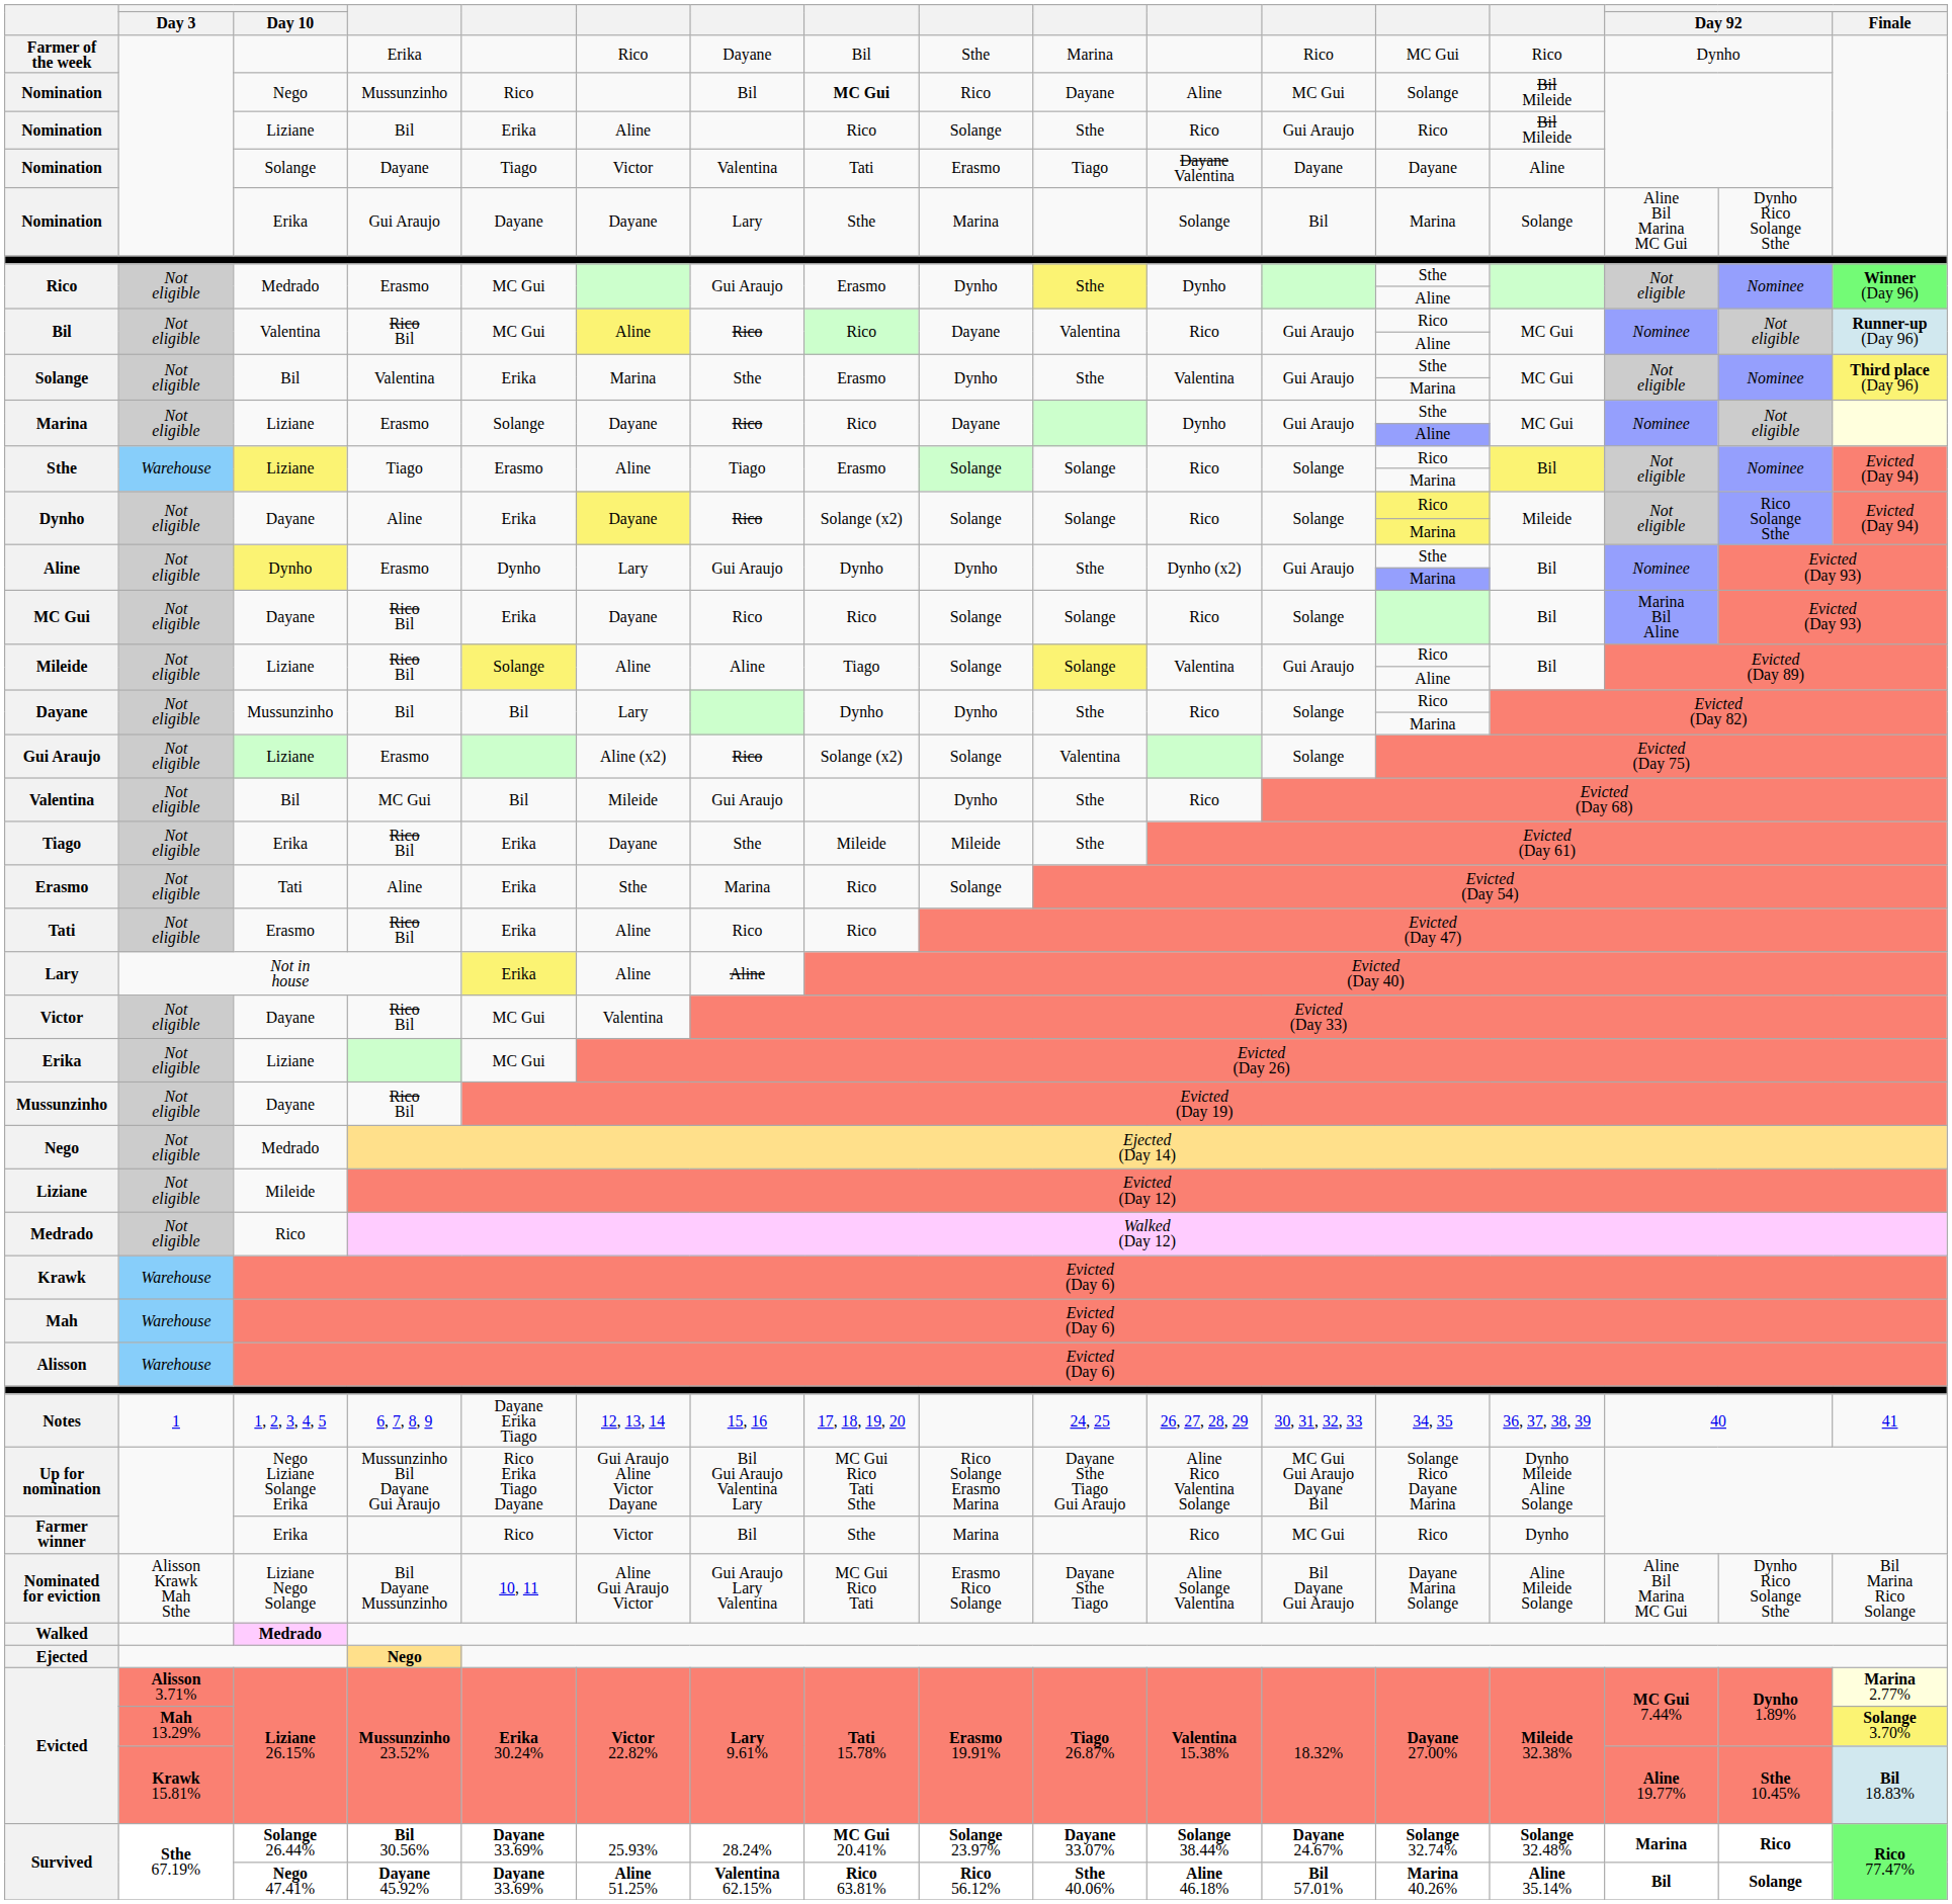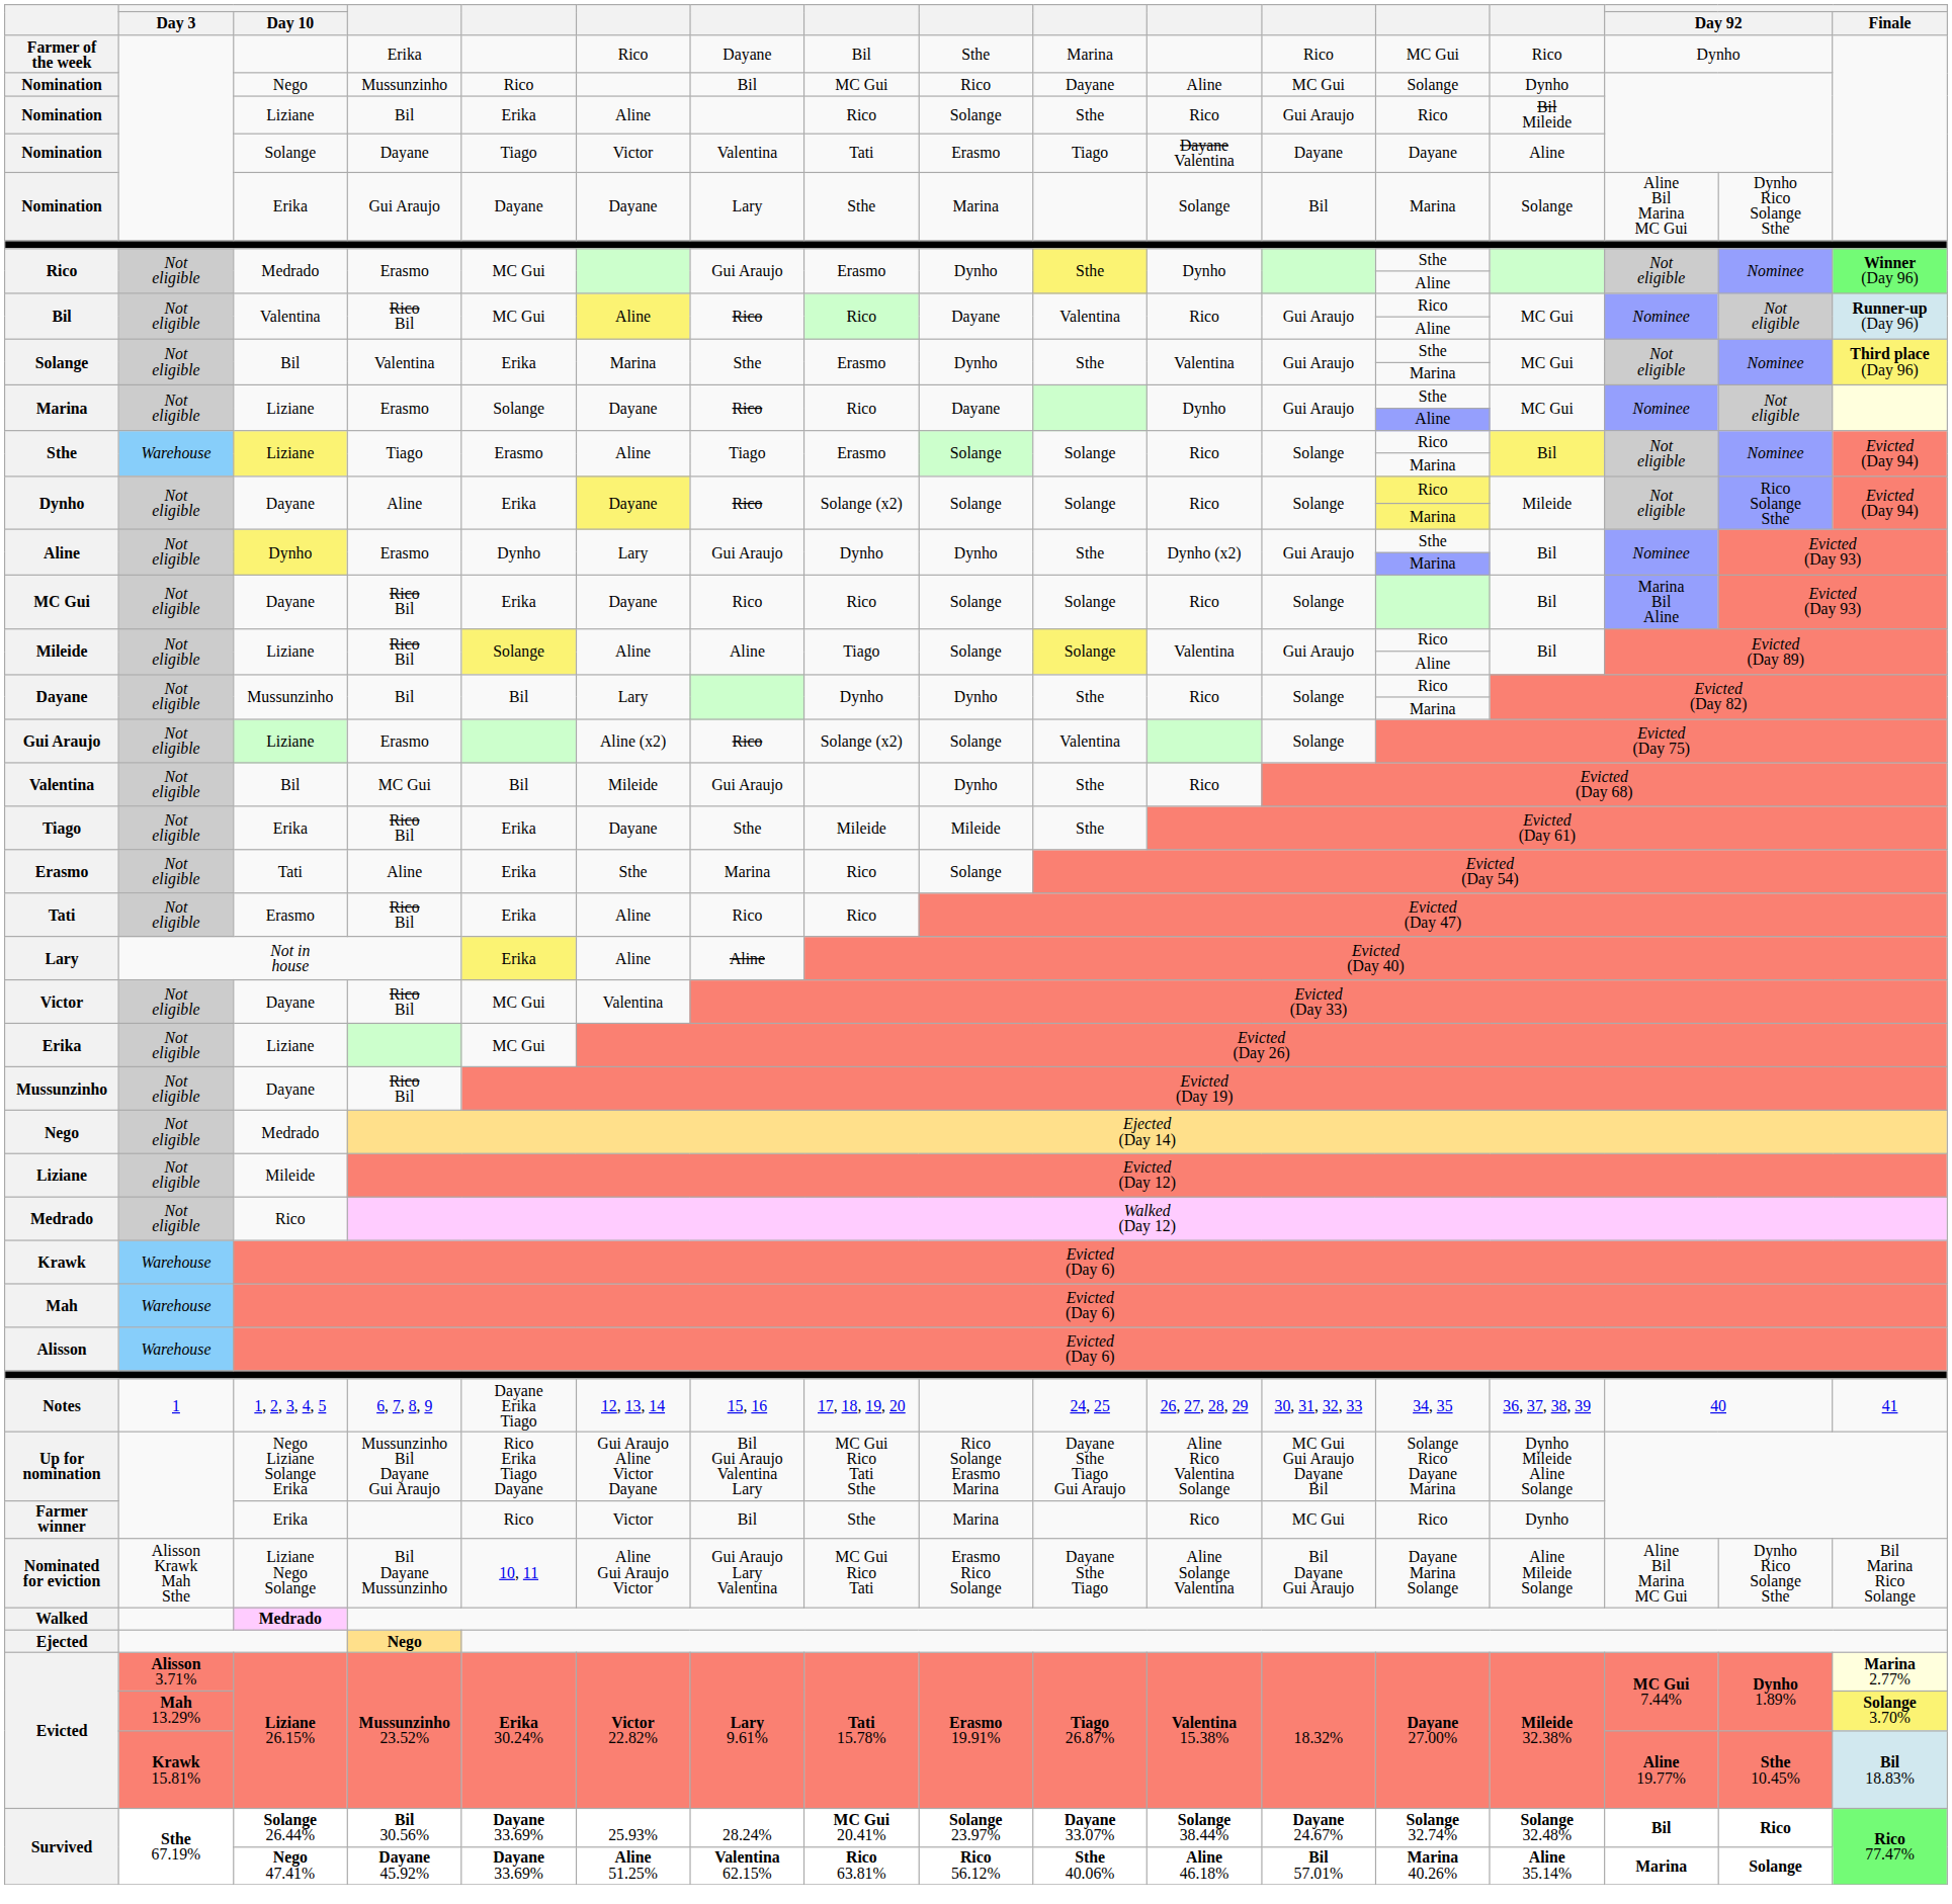Nomination / Mussunzinho | column 8: bold -> normal
Nomination / Mussunzinho | column 14: Bil Mileide -> Dynho
Survived / Bil 30.56% | column 15: Marina -> Bil
Survived / Dayane 45.92% | column 15: Bil -> Marina
